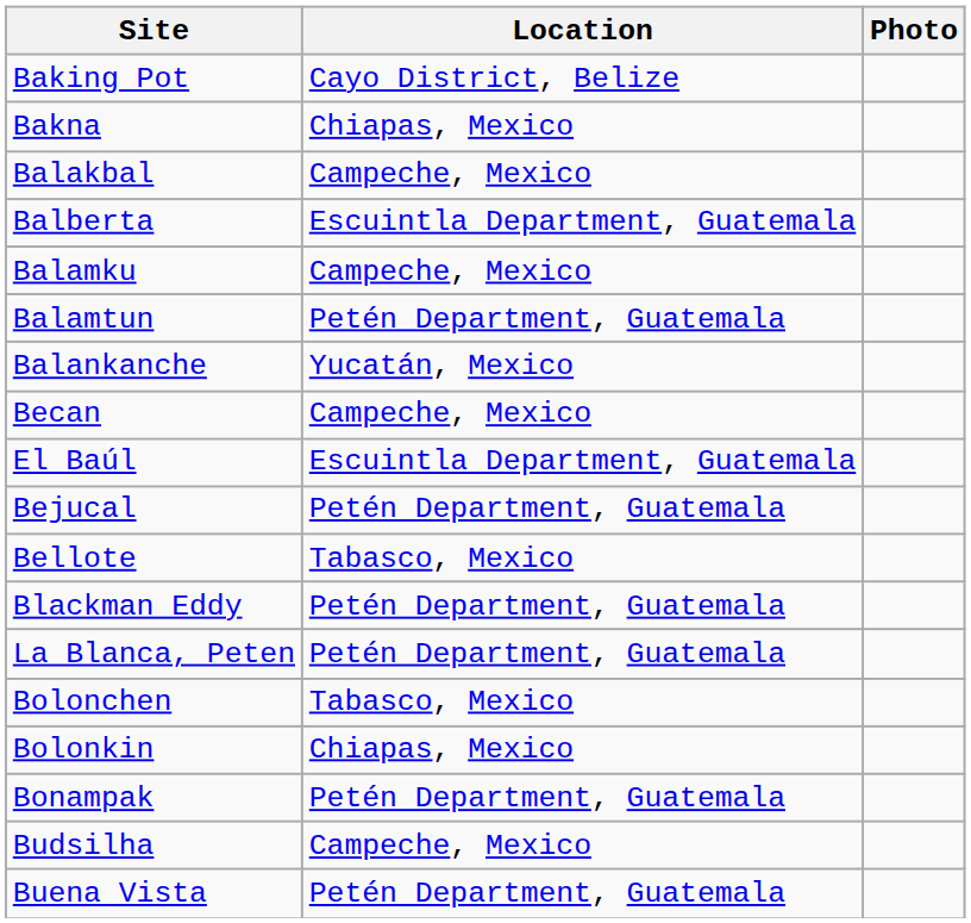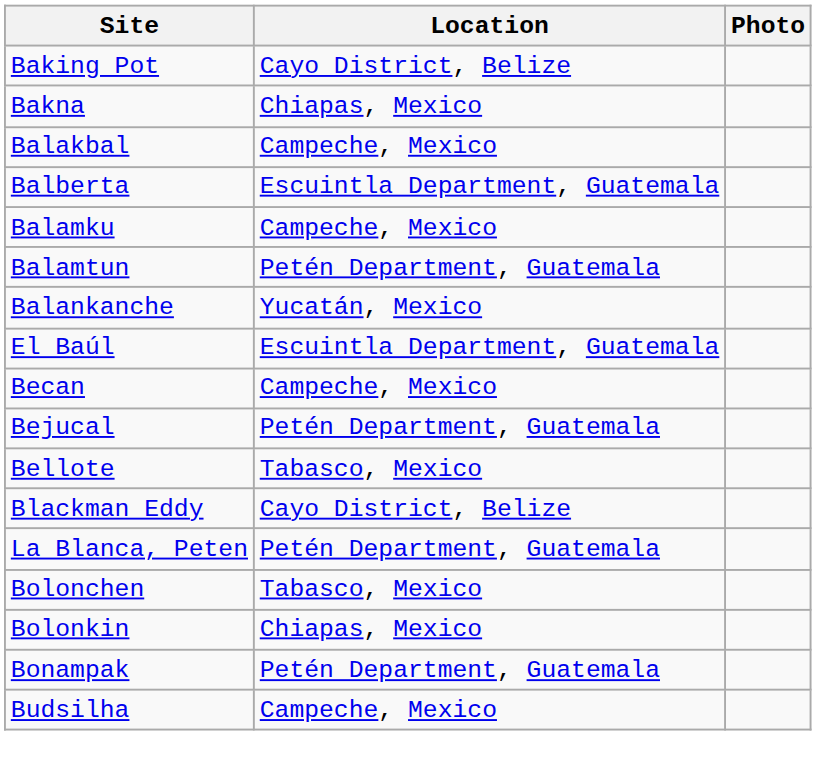rows swapped: El Baúl <-> Becan
Blackman Eddy | Location: Petén Department, Guatemala -> Cayo District, Belize
- row: Buena Vista | Petén Department, Guatemala
